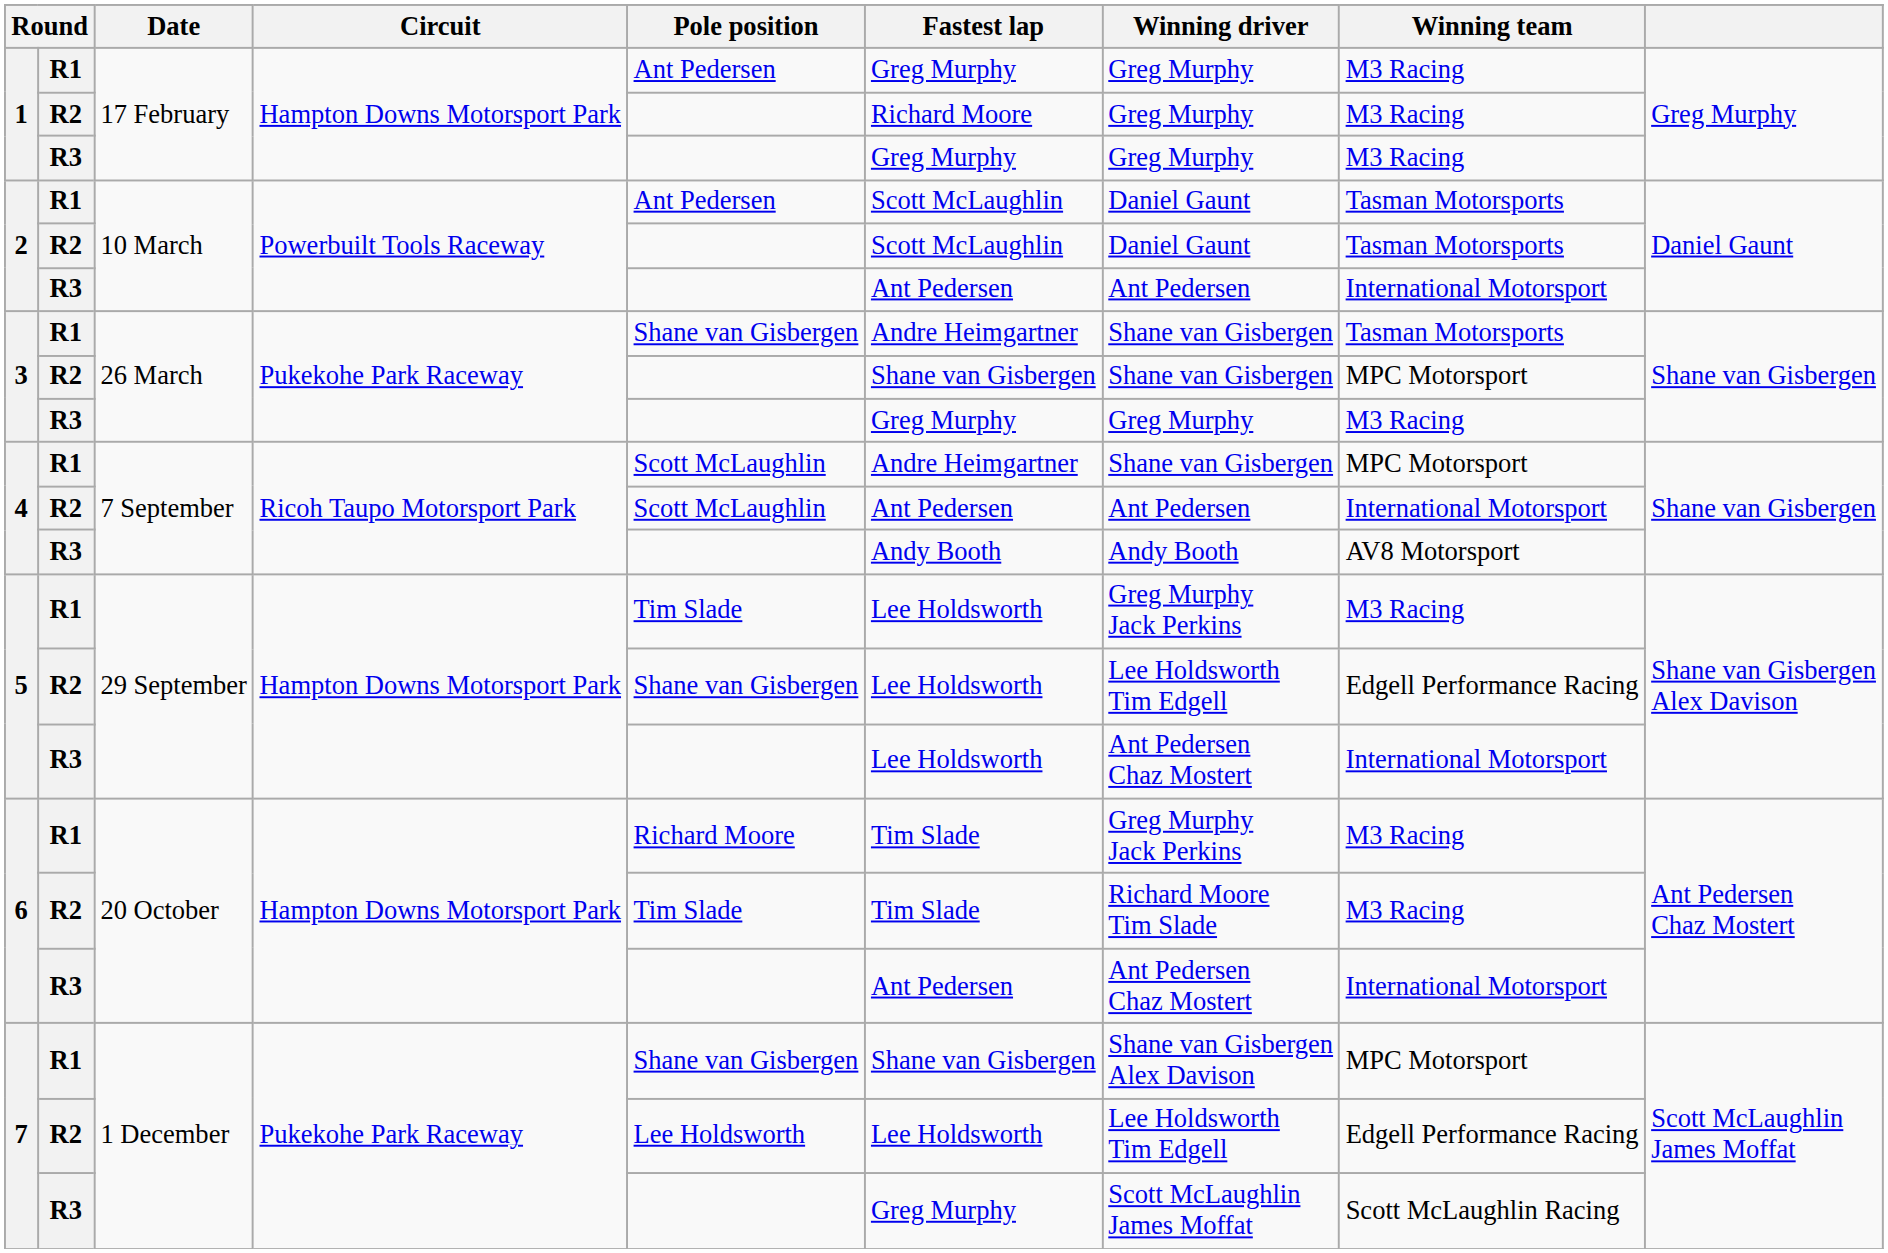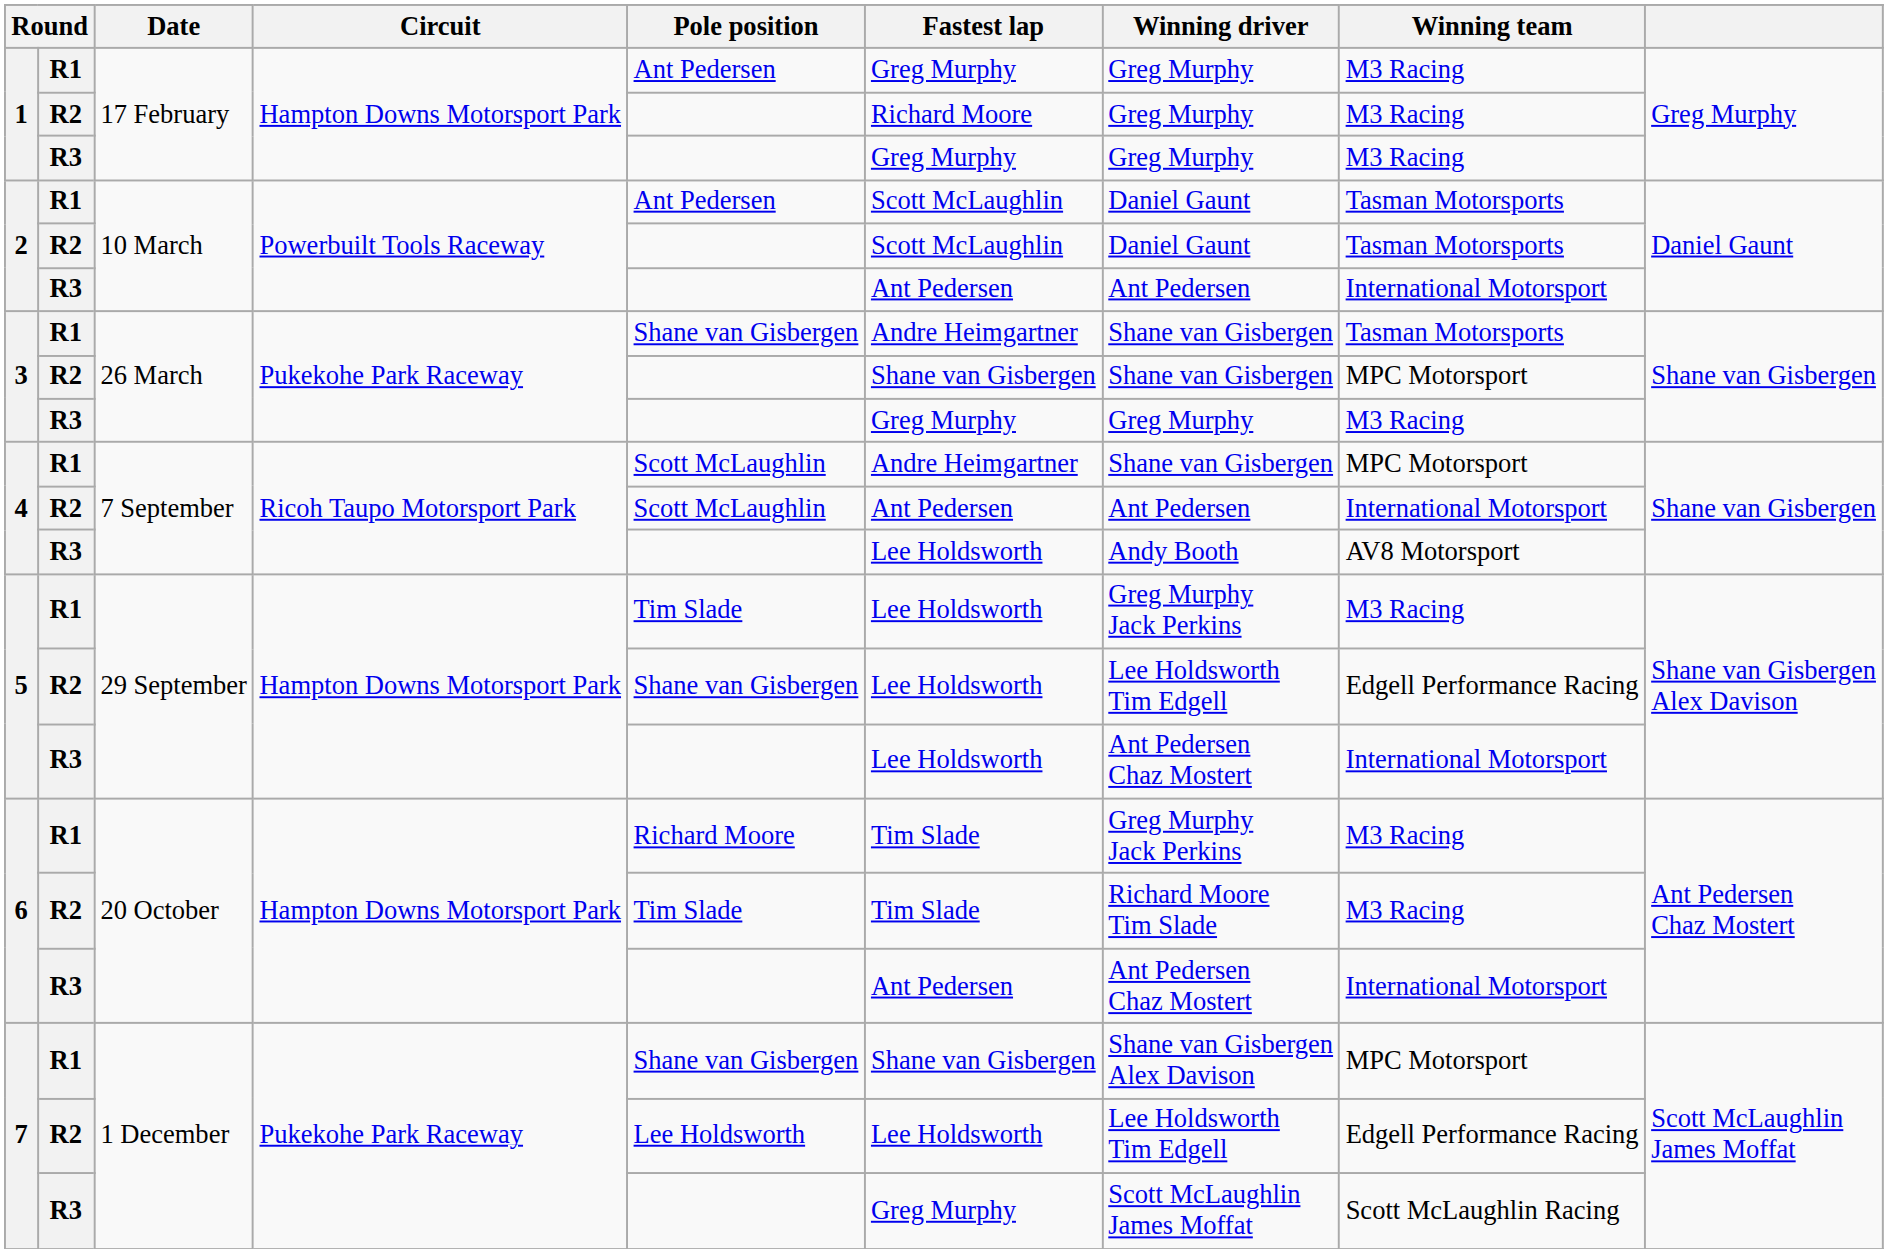4 / R3 | Fastest lap: Andy Booth -> Lee Holdsworth
